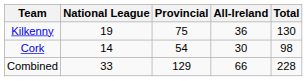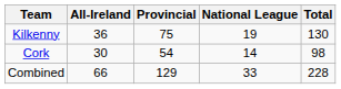columns swapped: All-Ireland <-> National League
